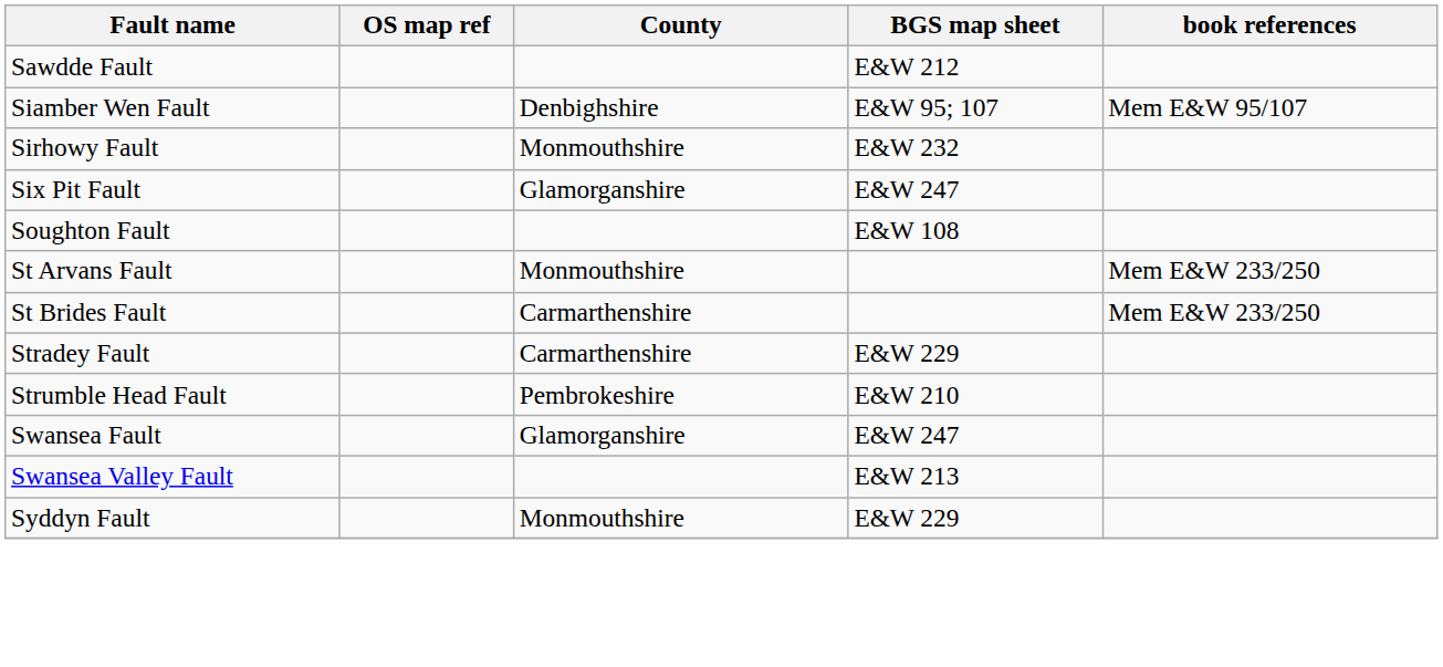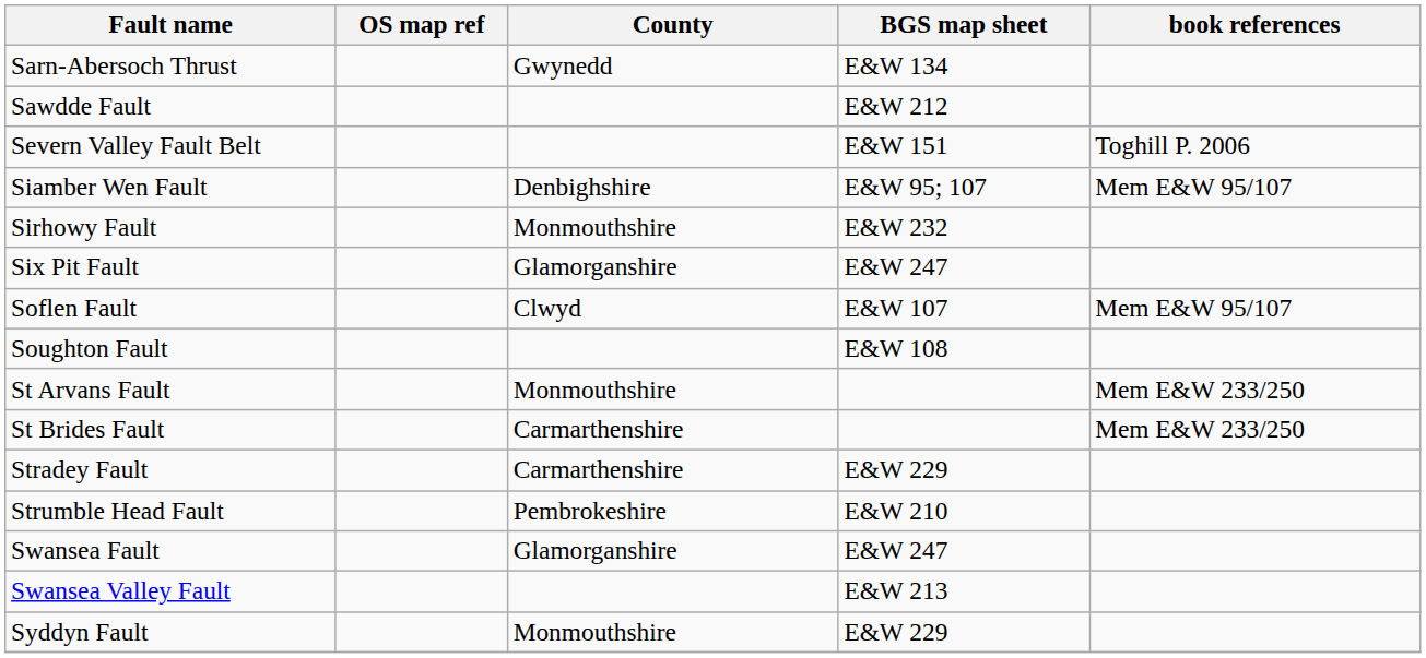+ row: Sarn-Abersoch Thrust | Gwynedd | E&W 134
+ row: Severn Valley Fault Belt | E&W 151 | Toghill P. 2006
+ row: Soflen Fault | Clwyd | E&W 107 | Mem E&W 95/107
